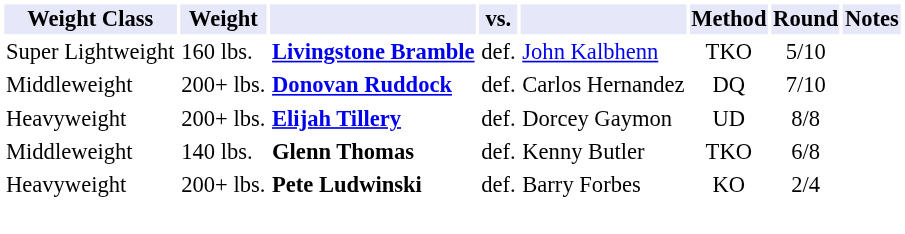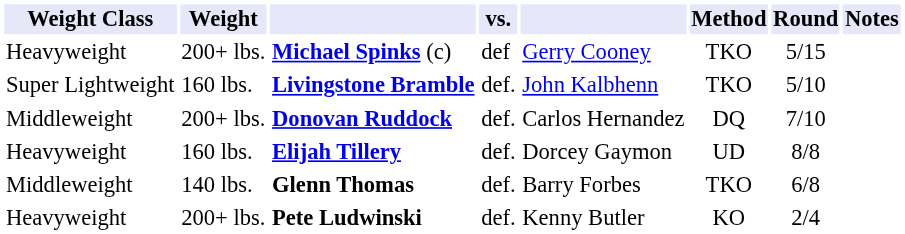+ row: Heavyweight | 200+ lbs. | Michael Spinks (c) | def | Gerry Cooney | TKO | 5/15
Elijah Tillery | Weight: 200+ lbs. -> 160 lbs.
Glenn Thomas | column 5: Kenny Butler -> Barry Forbes
Pete Ludwinski | column 5: Barry Forbes -> Kenny Butler
